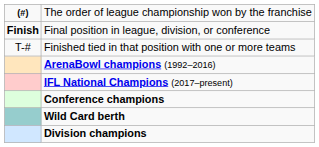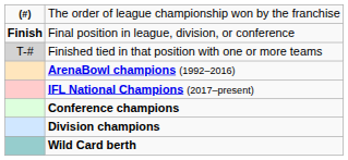Finished tied in that position with one or more teams | column 1: no background -> lightgrey background
rows swapped: Division champions <-> Wild Card berth
